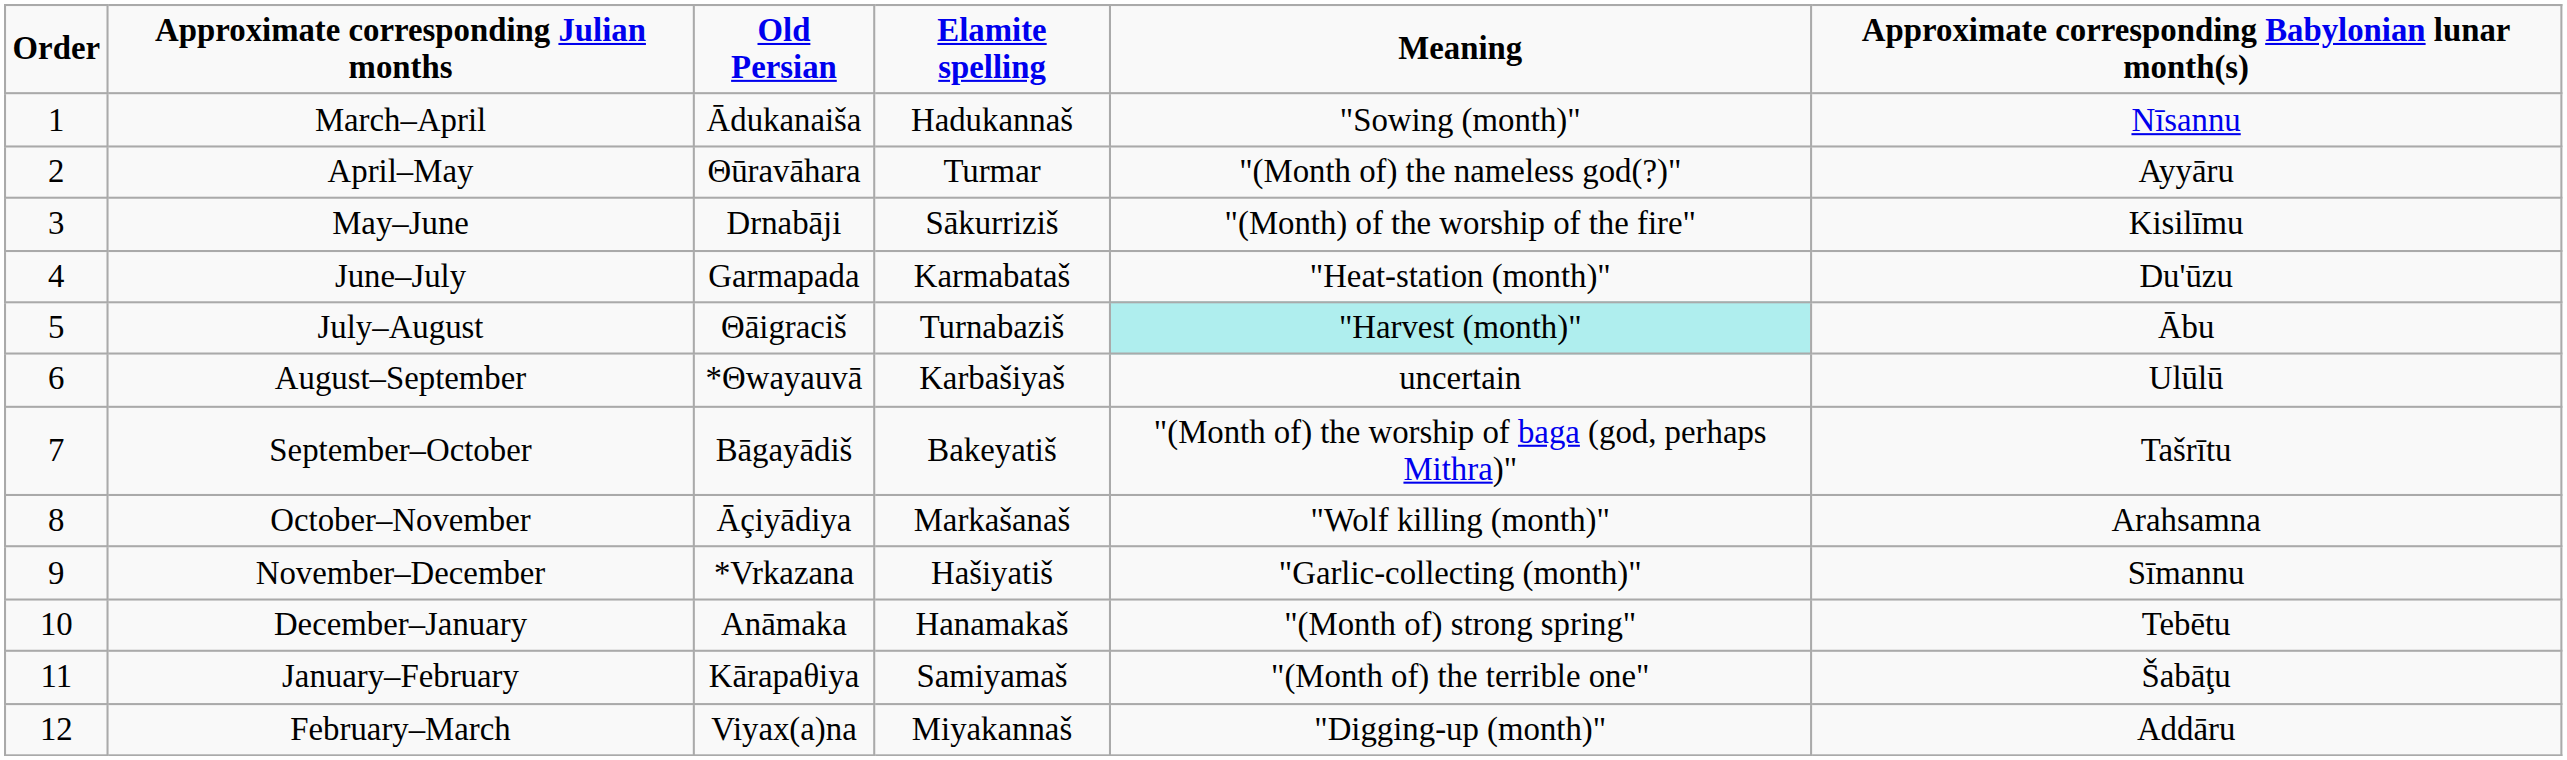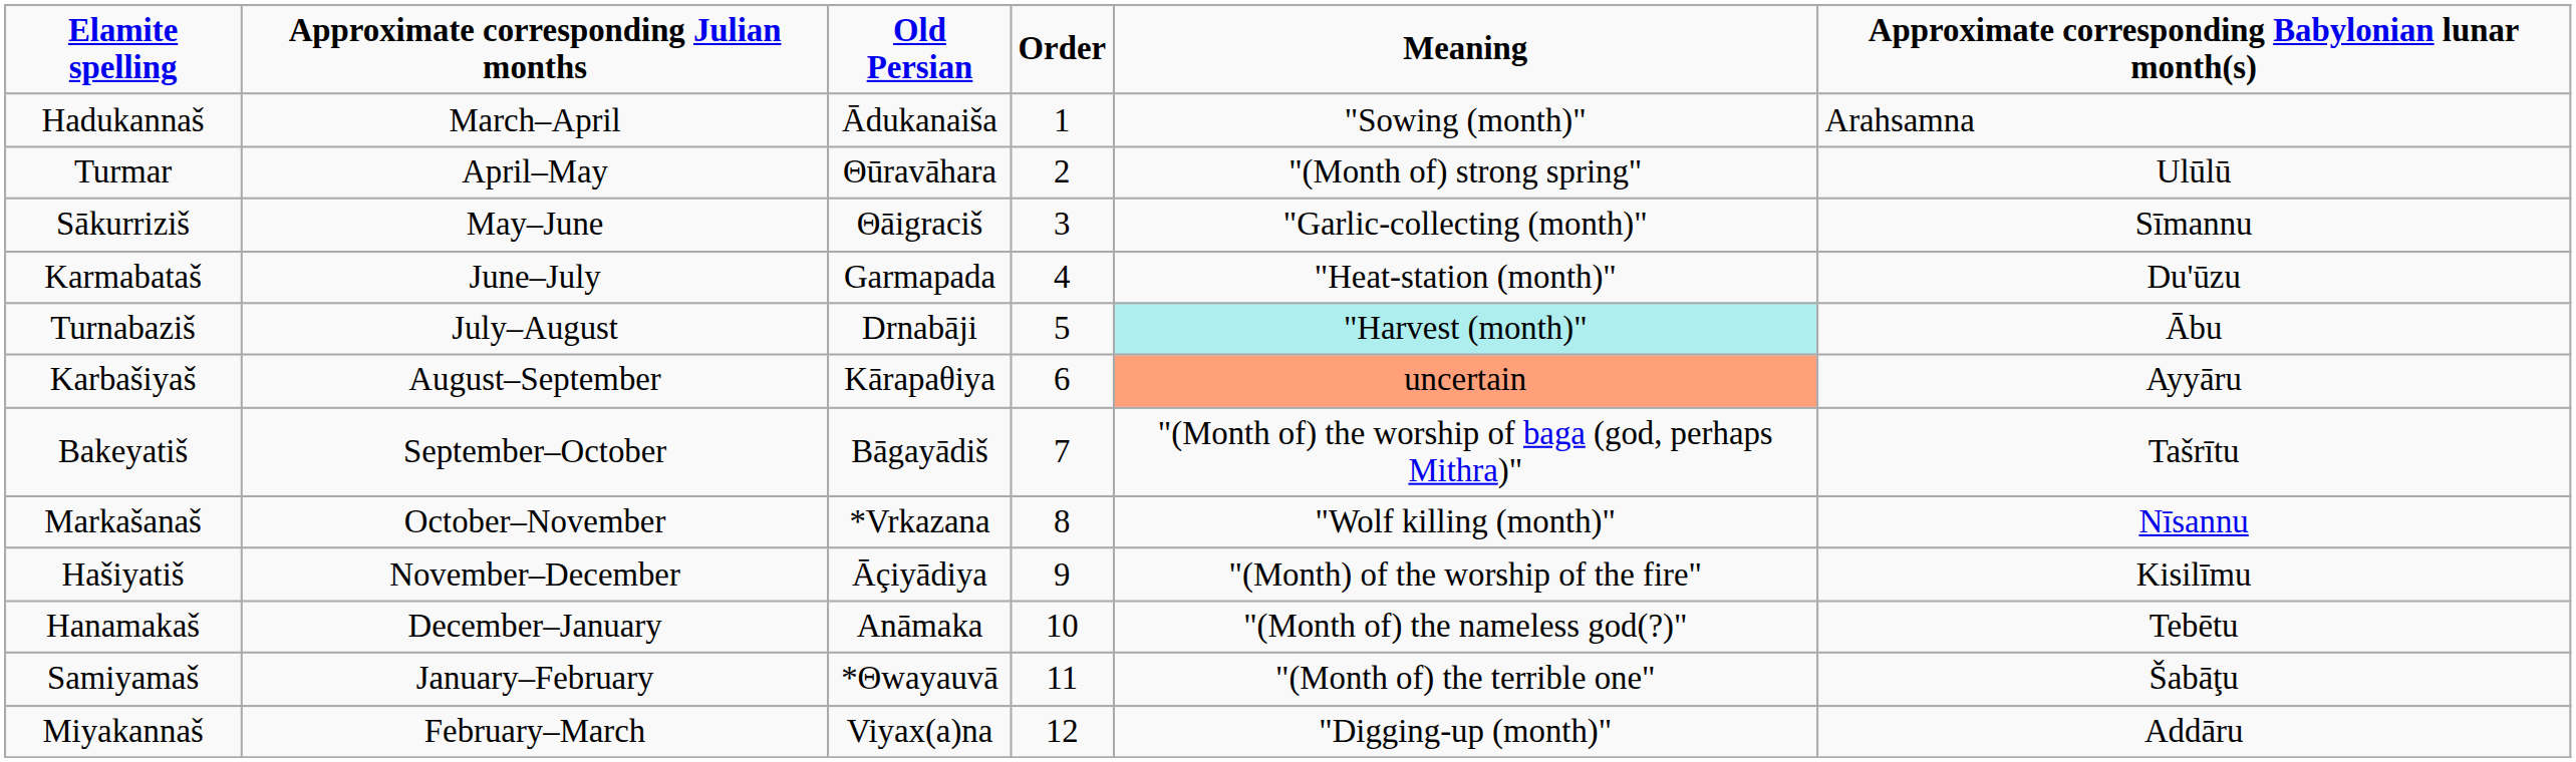columns swapped: Order <-> Elamite spelling
March–April | Approximate corresponding Babylonian lunar month(s): Nīsannu -> Arahsamna
April–May | Meaning: "(Month of) the nameless god(?)" -> "(Month of) strong spring"
April–May | Approximate corresponding Babylonian lunar month(s): Ayyāru -> Ulūlū
May–June | Old Persian: Drnabāji -> Θāigraciš
May–June | Meaning: "(Month) of the worship of the fire" -> "Garlic-collecting (month)"
May–June | Approximate corresponding Babylonian lunar month(s): Kisilīmu -> Sīmannu
July–August | Old Persian: Θāigraciš -> Drnabāji
August–September | Old Persian: *Θwayauvā -> Kārapaθiya
August–September | Meaning: no background -> lightsalmon background
August–September | Approximate corresponding Babylonian lunar month(s): Ulūlū -> Ayyāru
October–November | Old Persian: Āçiyādiya -> *Vrkazana
October–November | Approximate corresponding Babylonian lunar month(s): Arahsamna -> Nīsannu
November–December | Old Persian: *Vrkazana -> Āçiyādiya
November–December | Meaning: "Garlic-collecting (month)" -> "(Month) of the worship of the fire"
November–December | Approximate corresponding Babylonian lunar month(s): Sīmannu -> Kisilīmu
December–January | Meaning: "(Month of) strong spring" -> "(Month of) the nameless god(?)"
January–February | Old Persian: Kārapaθiya -> *Θwayauvā
